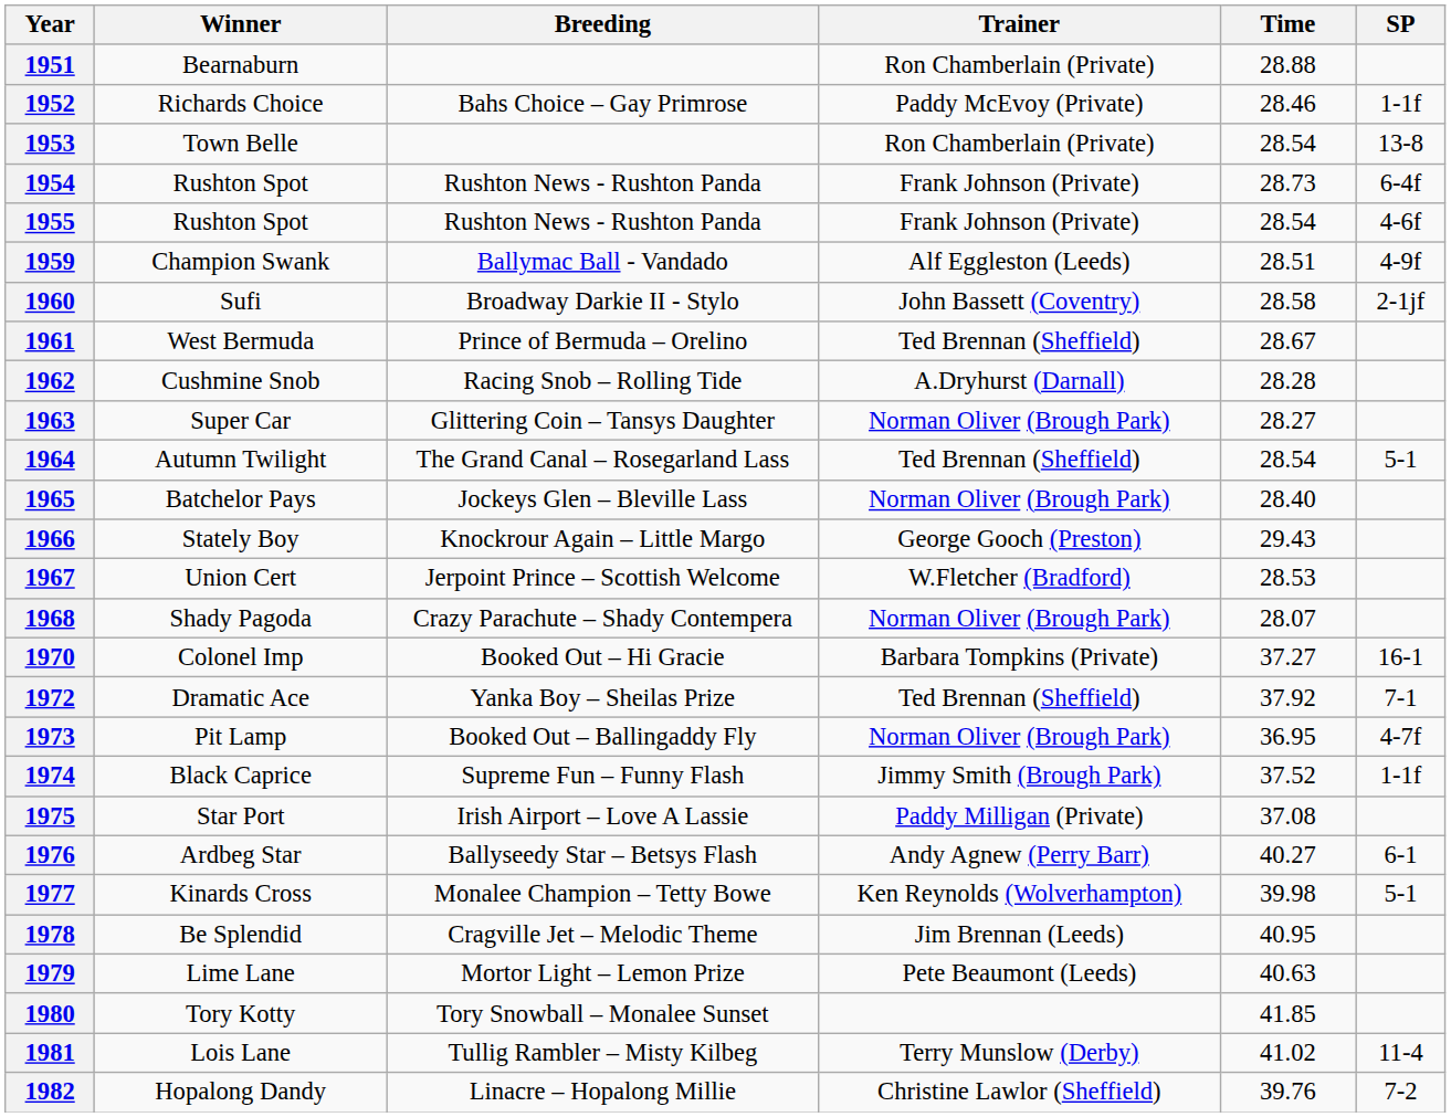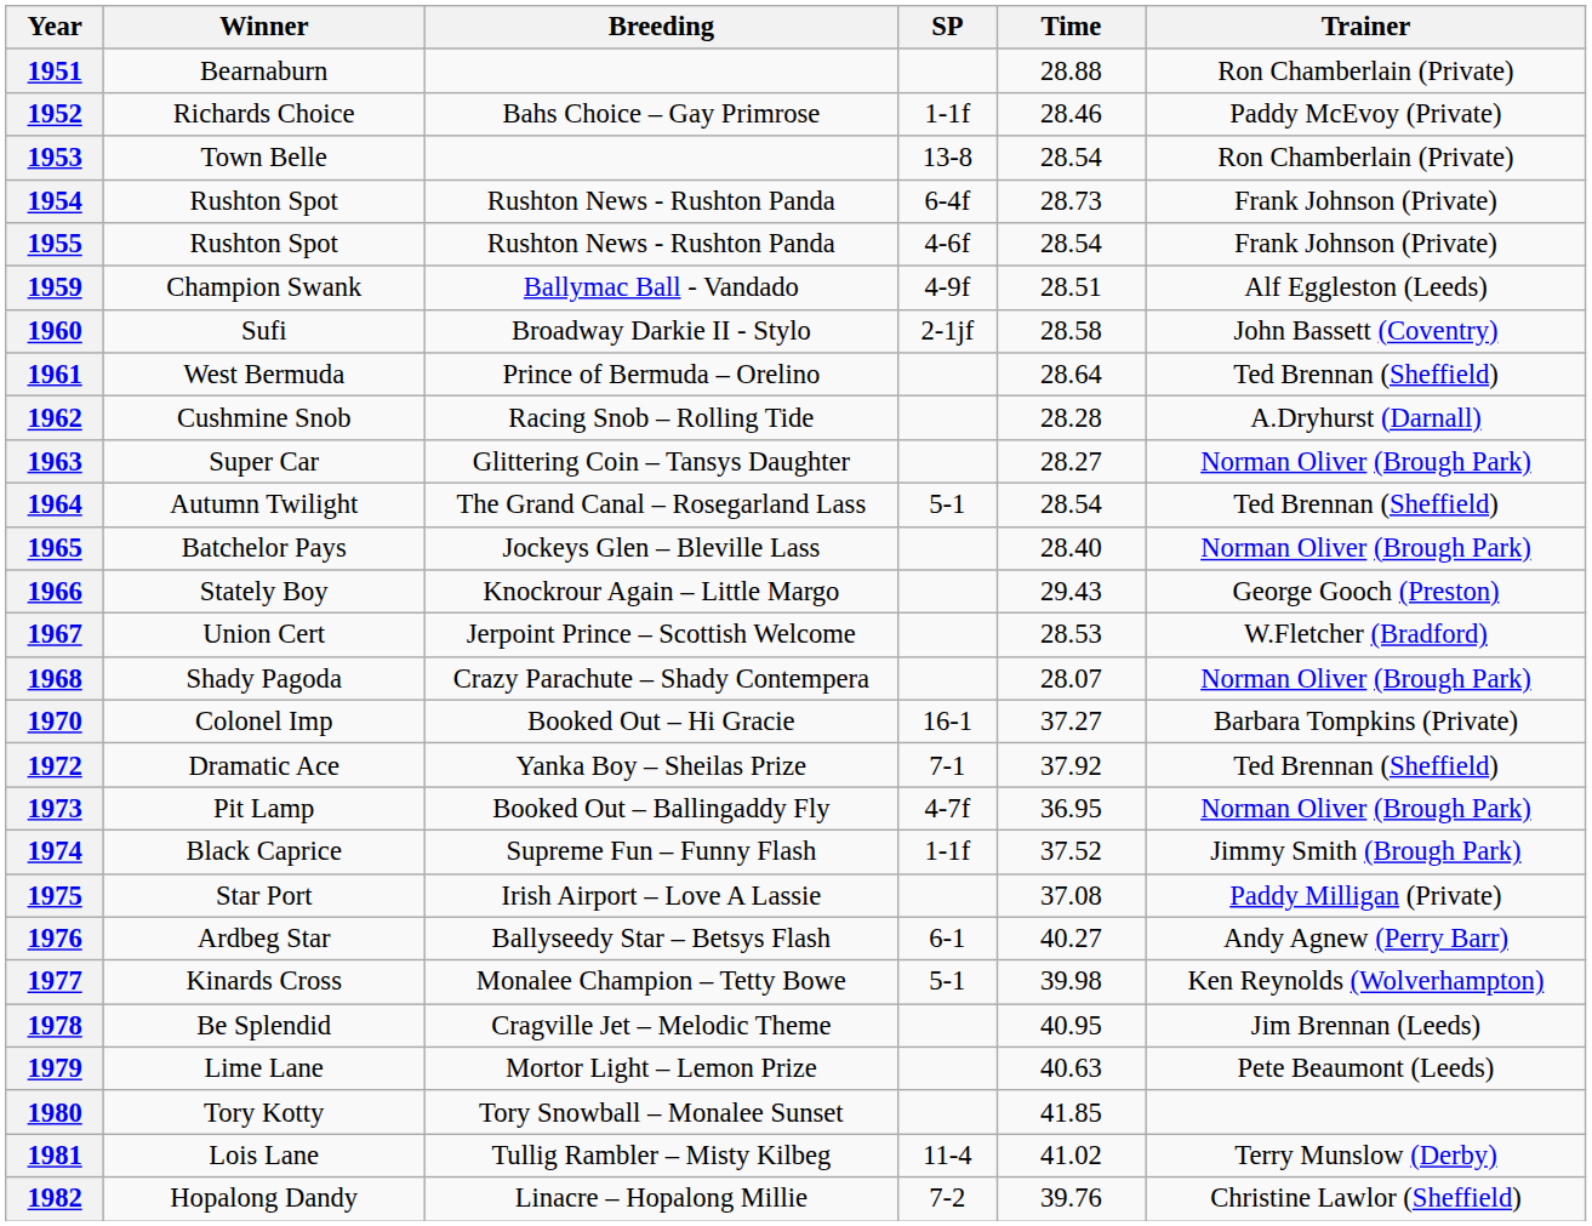columns swapped: Trainer <-> SP
1961 | Time: 28.67 -> 28.64
